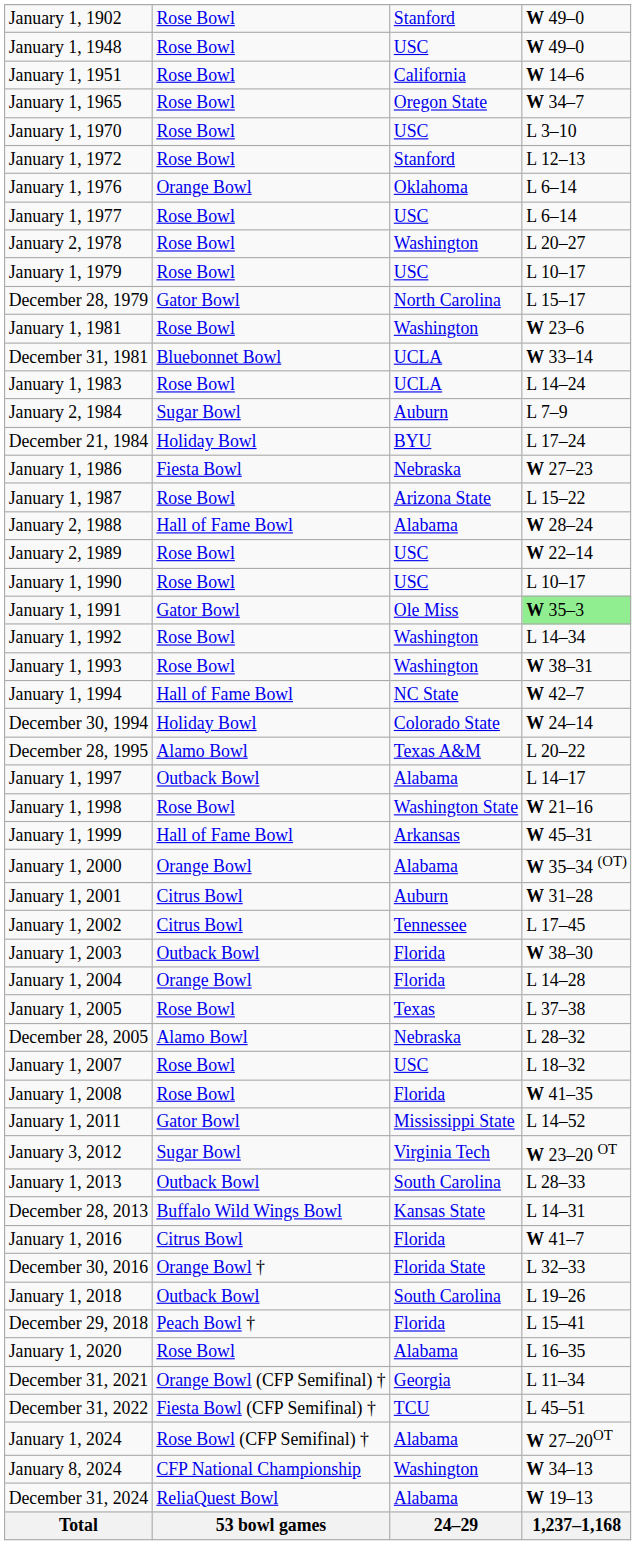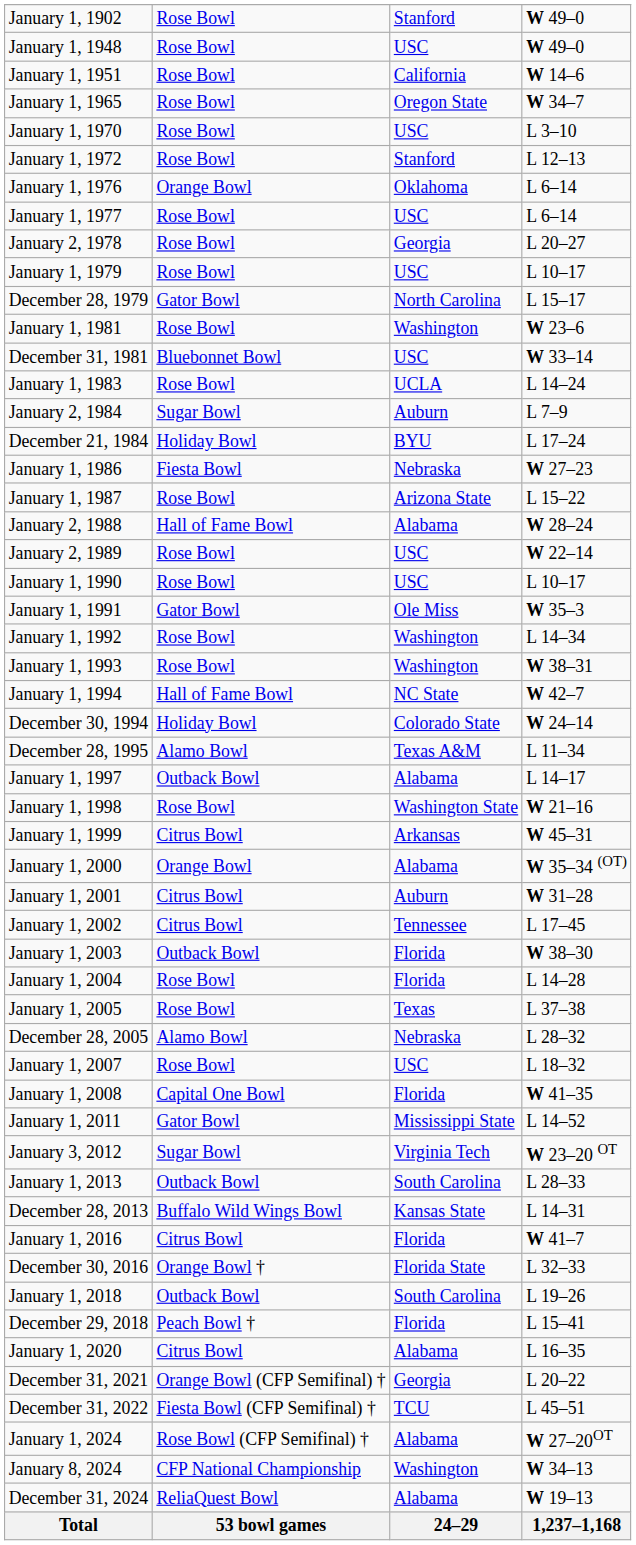January 2, 1978 | column 3: Washington -> Georgia
December 31, 1981 | column 3: UCLA -> USC
January 1, 1991 | column 4: lightgreen background -> no background
December 28, 1995 | column 4: L 20–22 -> L 11–34
January 1, 1999 | column 2: Hall of Fame Bowl -> Citrus Bowl
January 1, 2004 | column 2: Orange Bowl -> Rose Bowl
January 1, 2008 | column 2: Rose Bowl -> Capital One Bowl
January 1, 2020 | column 2: Rose Bowl -> Citrus Bowl
December 31, 2021 | column 4: L 11–34 -> L 20–22
